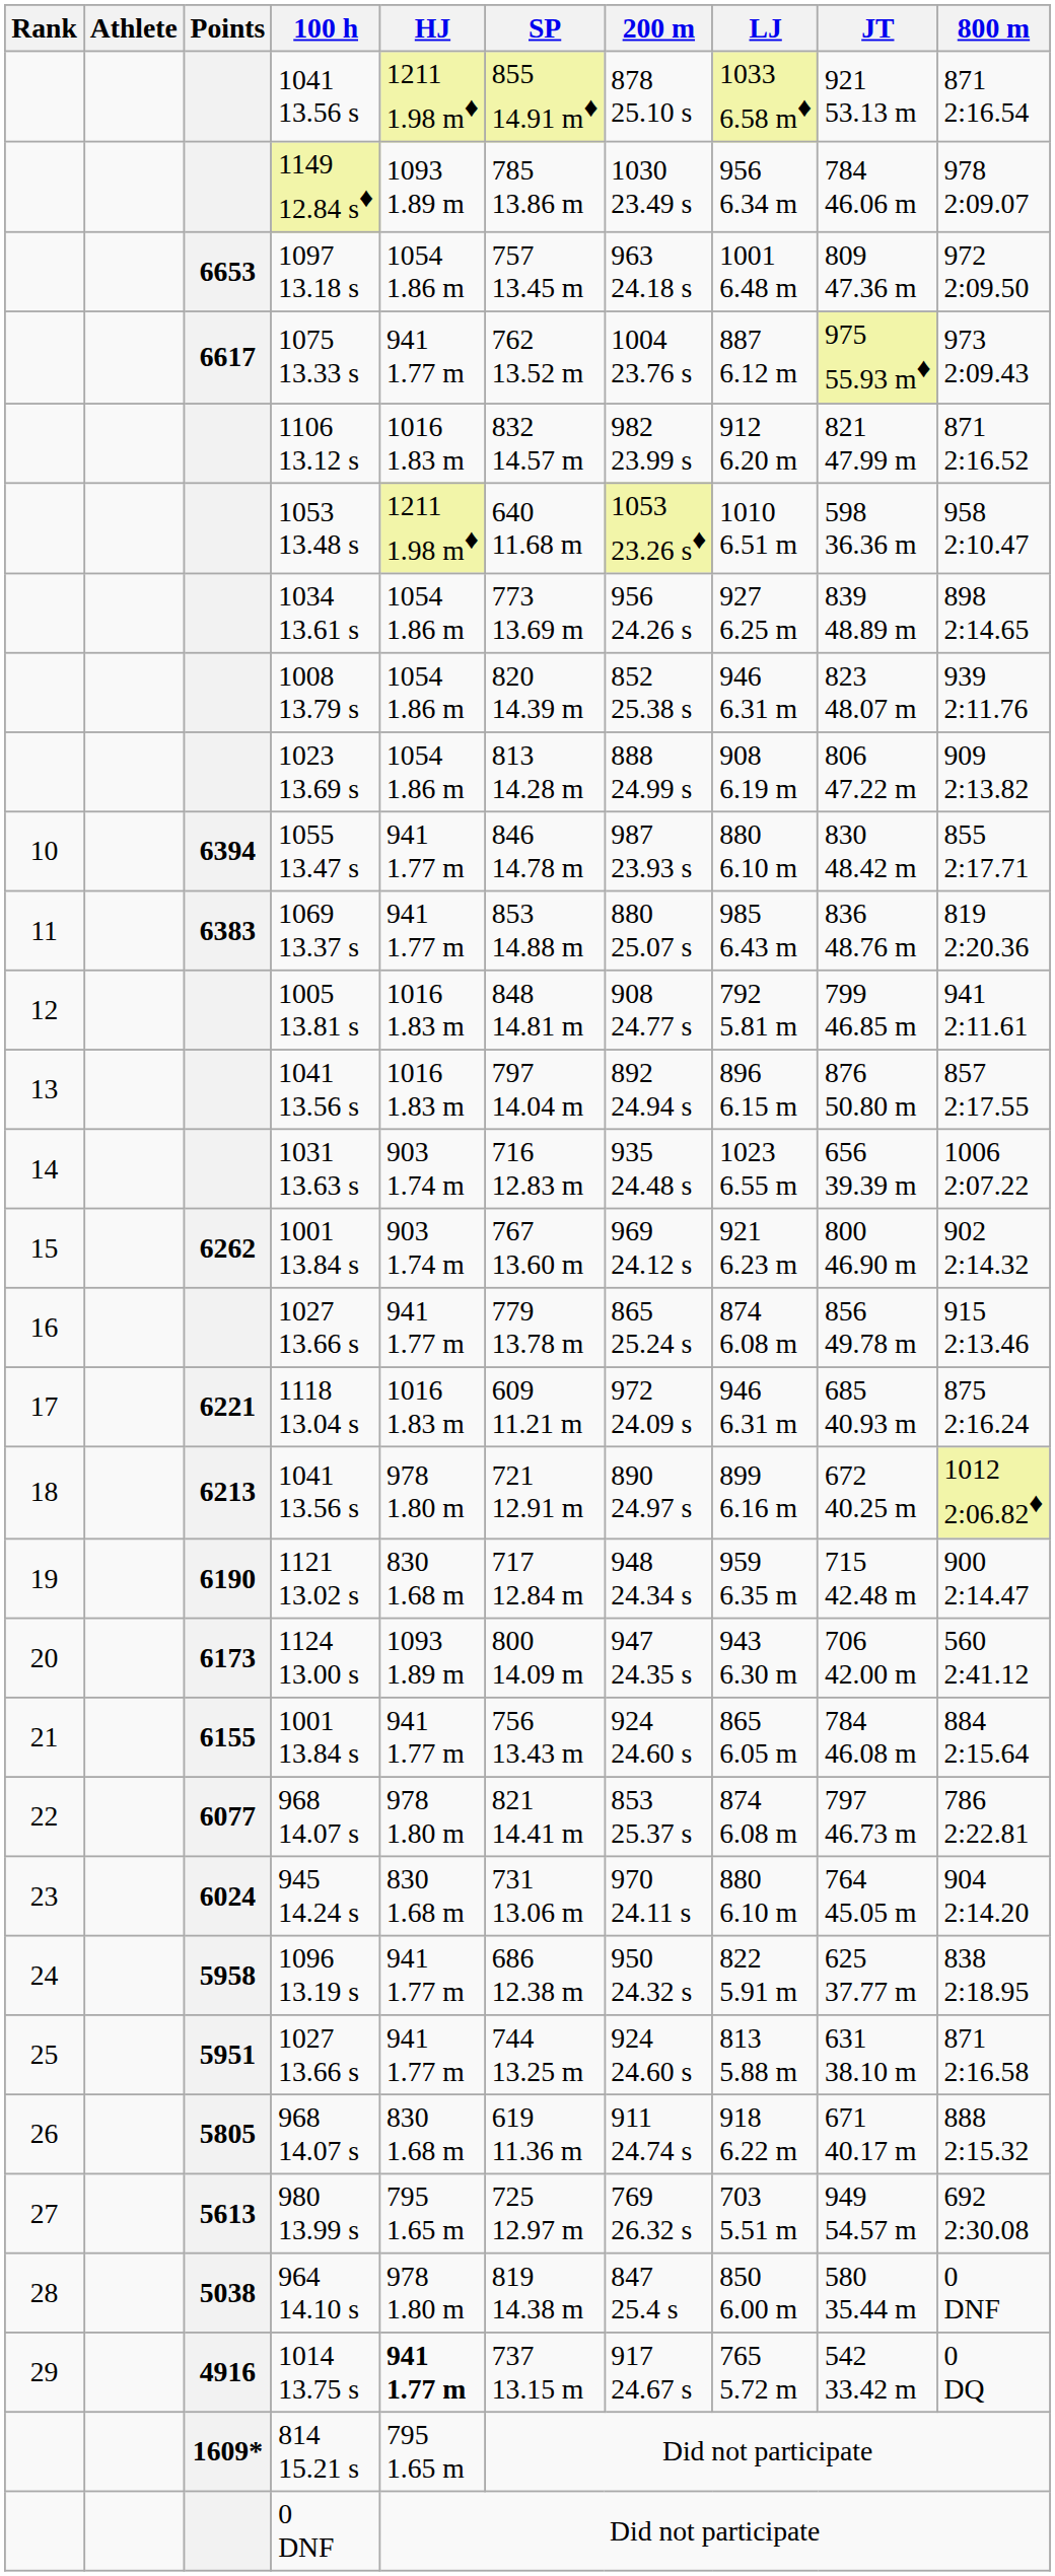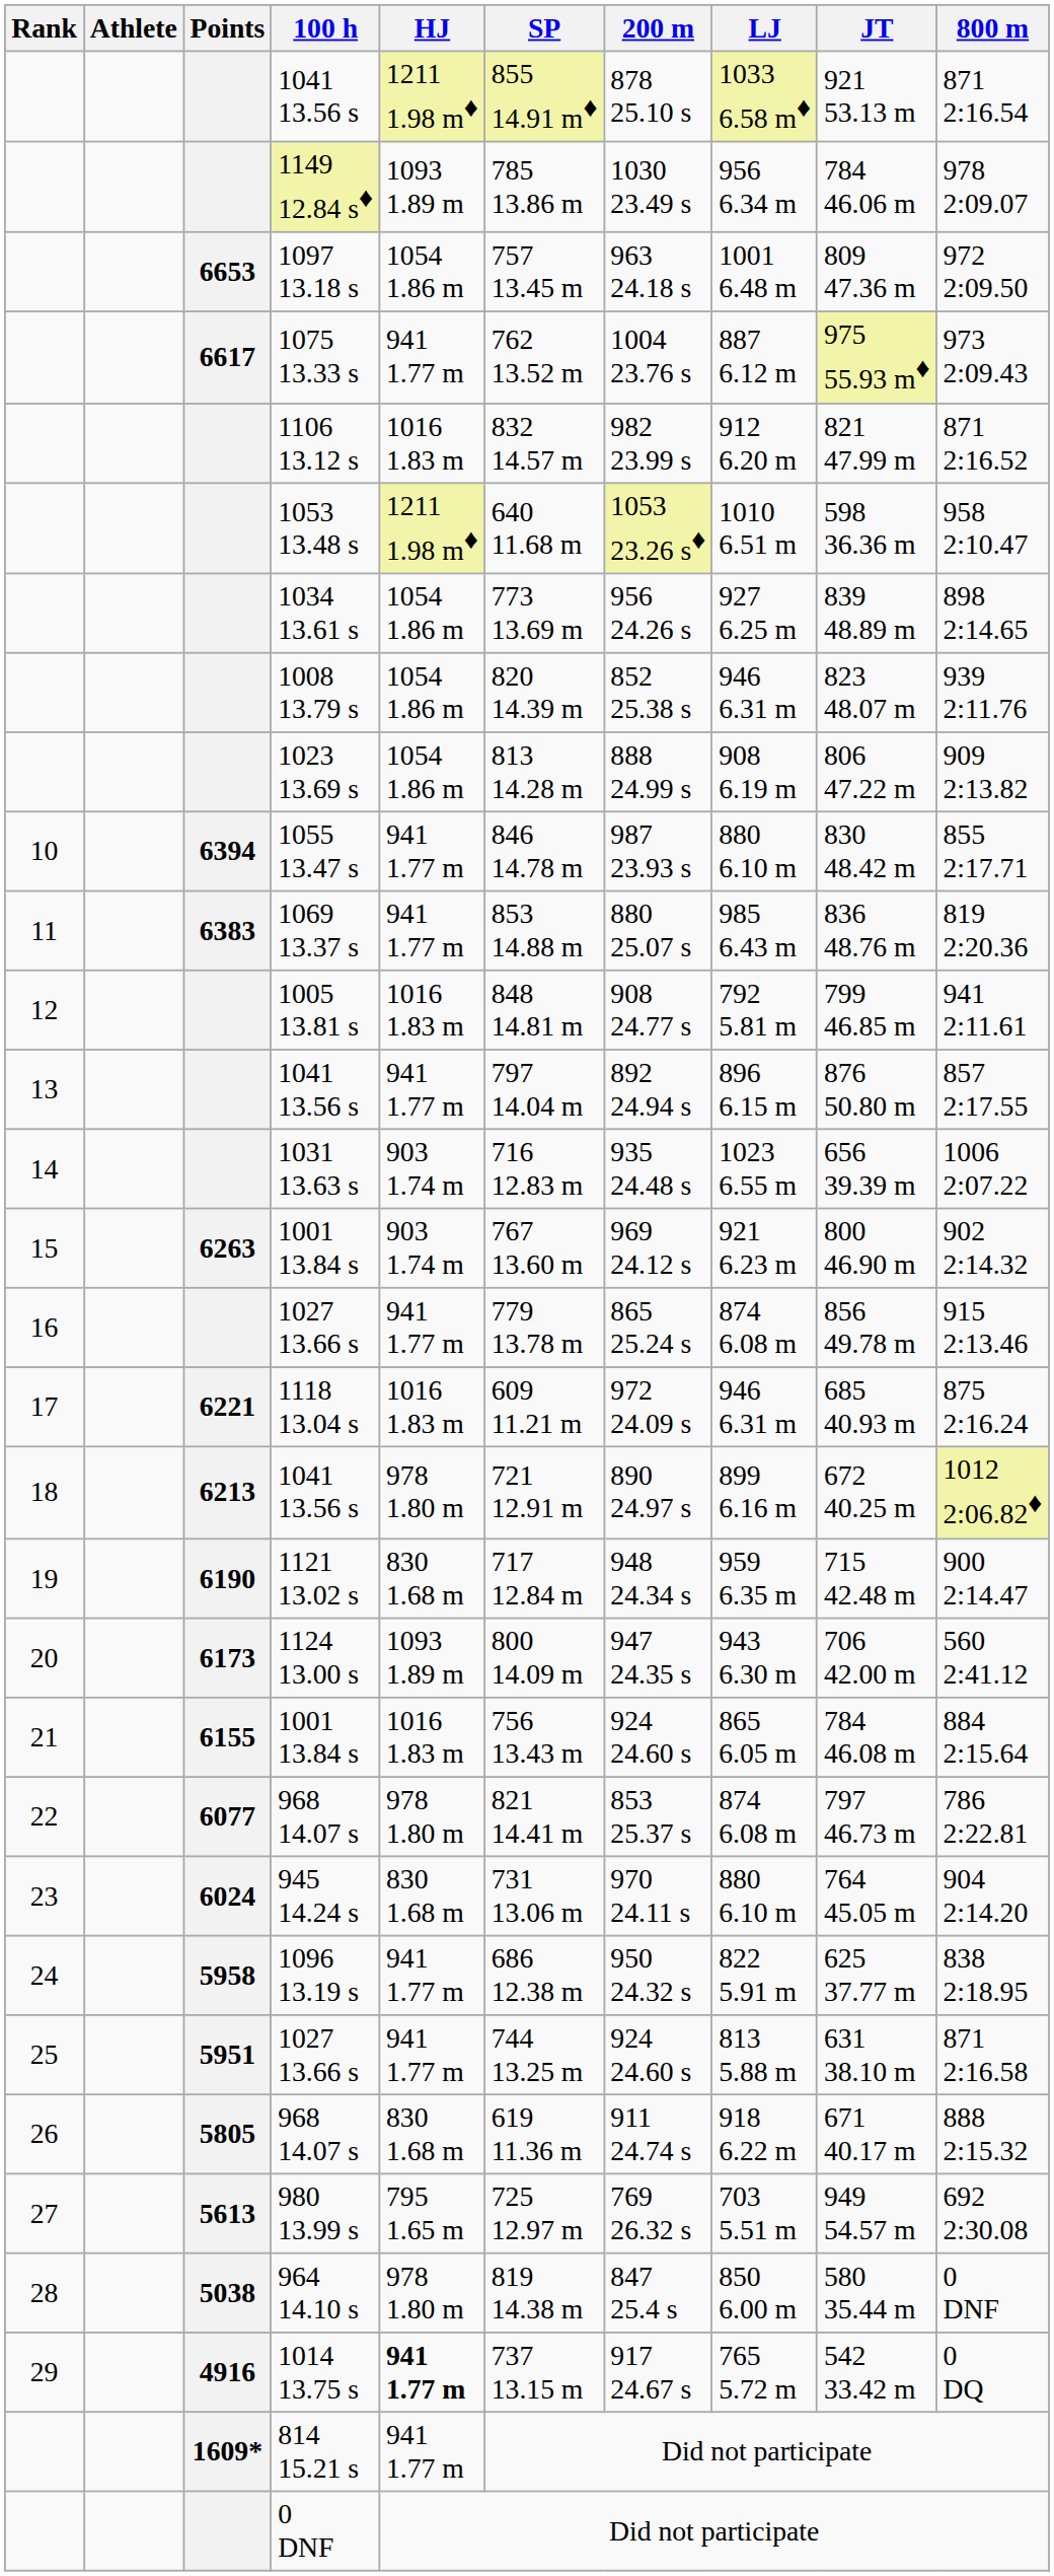13 / 1041 13.56 s | HJ: 1016 1.83 m -> 941 1.77 m
15 / 1001 13.84 s | Points: 6262 -> 6263
21 / 1001 13.84 s | HJ: 941 1.77 m -> 1016 1.83 m
814 15.21 s | HJ: 795 1.65 m -> 941 1.77 m
